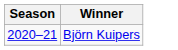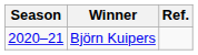+ column: Ref.
